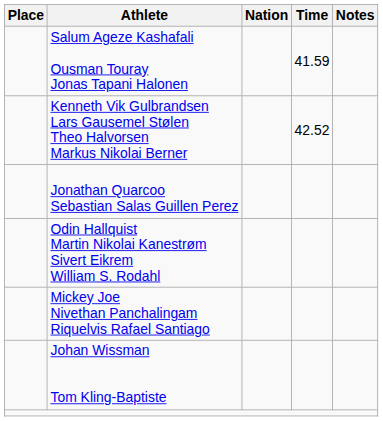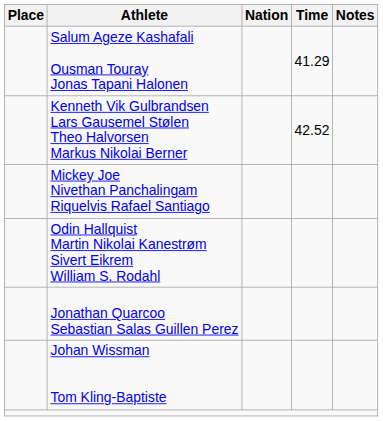Salum Ageze Kashafali Ousman Touray Jonas Tapani Halonen | Time: 41.59 -> 41.29
rows swapped: Jonathan Quarcoo Sebastian Salas Guillen Perez <-> Mickey Joe Nivethan Panchalingam Riquelvis Rafael Santiago
